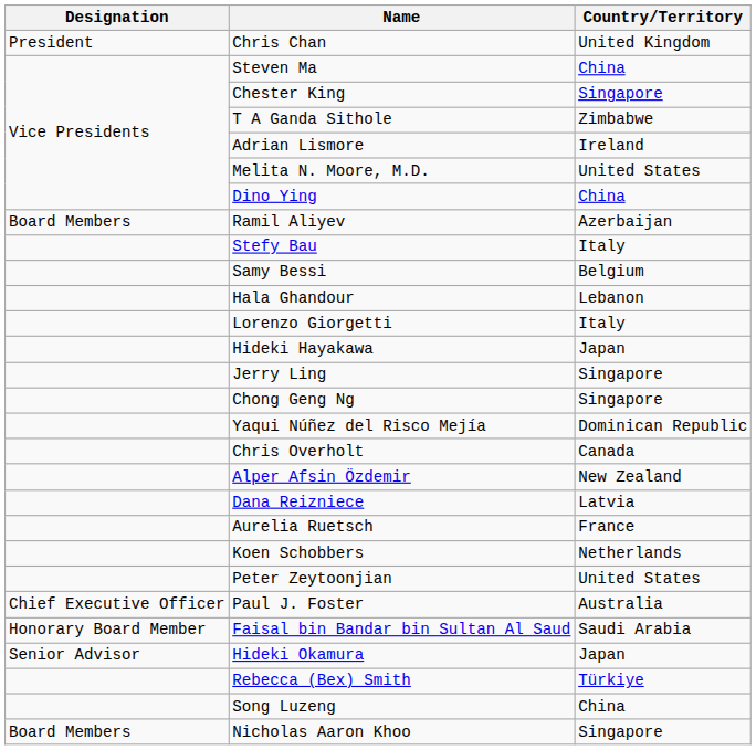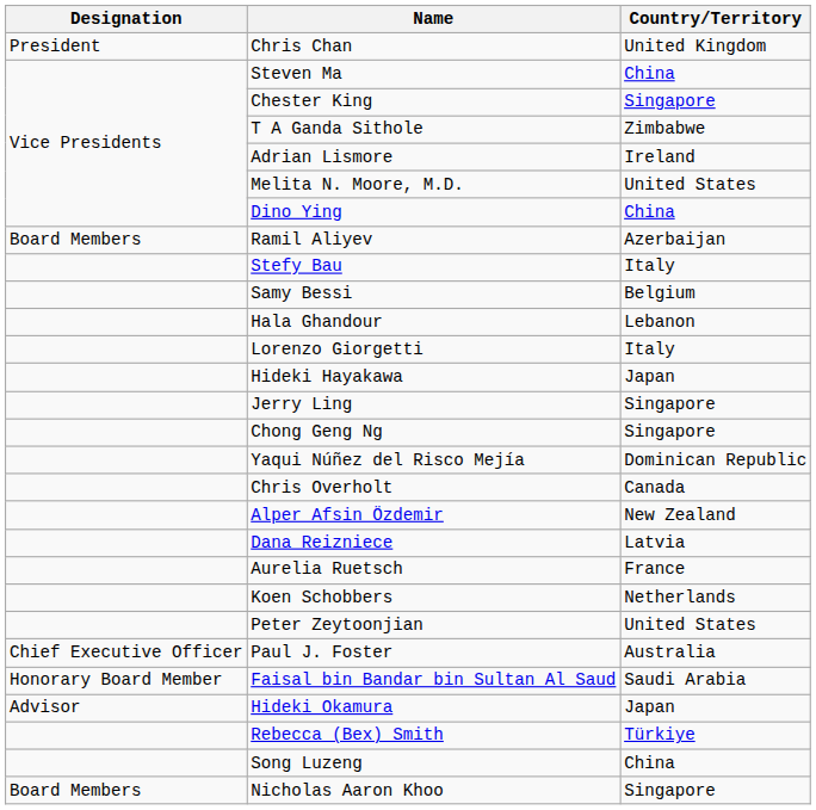Hideki Okamura | Designation: Senior Advisor -> Advisor
